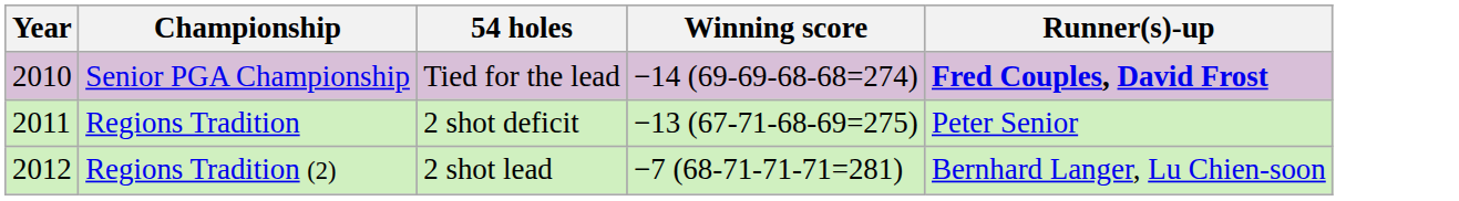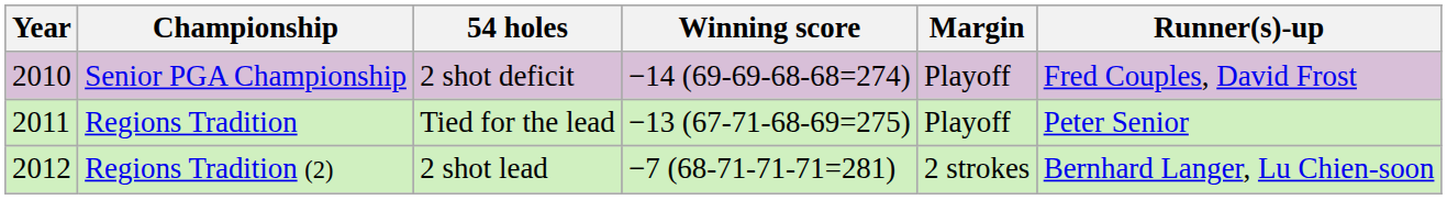+ column: Margin | Playoff | Playoff | 2 strokes
Senior PGA Championship | 54 holes: Tied for the lead -> 2 shot deficit
Senior PGA Championship | Runner(s)-up: bold -> normal
Regions Tradition | 54 holes: 2 shot deficit -> Tied for the lead
